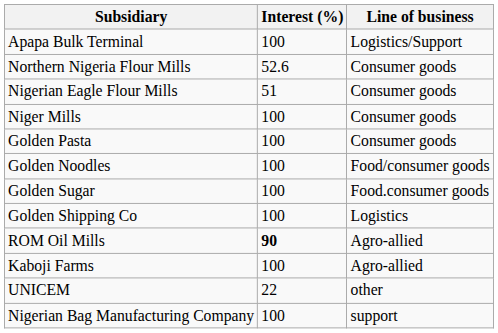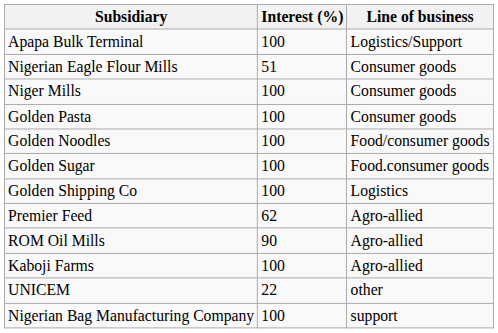- row: Northern Nigeria Flour Mills | 52.6 | Consumer goods
+ row: Premier Feed | 62 | Agro-allied
ROM Oil Mills | Interest (%): bold -> normal
